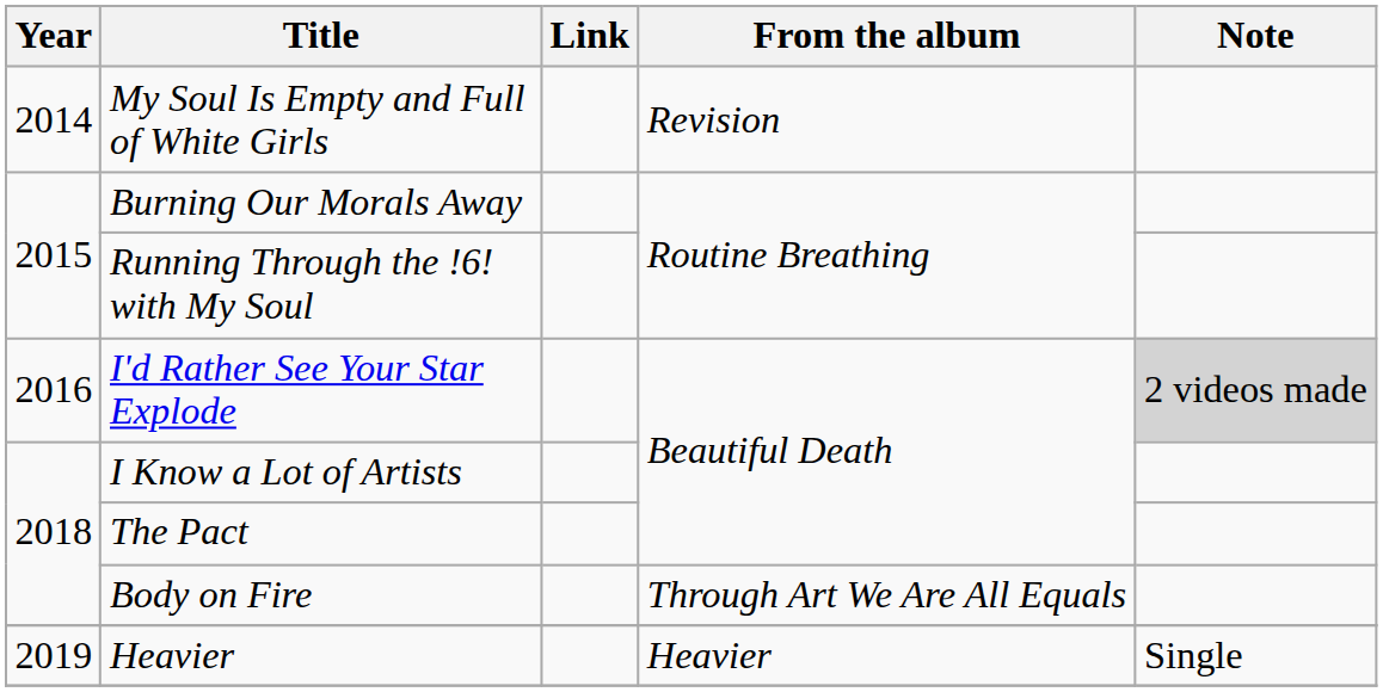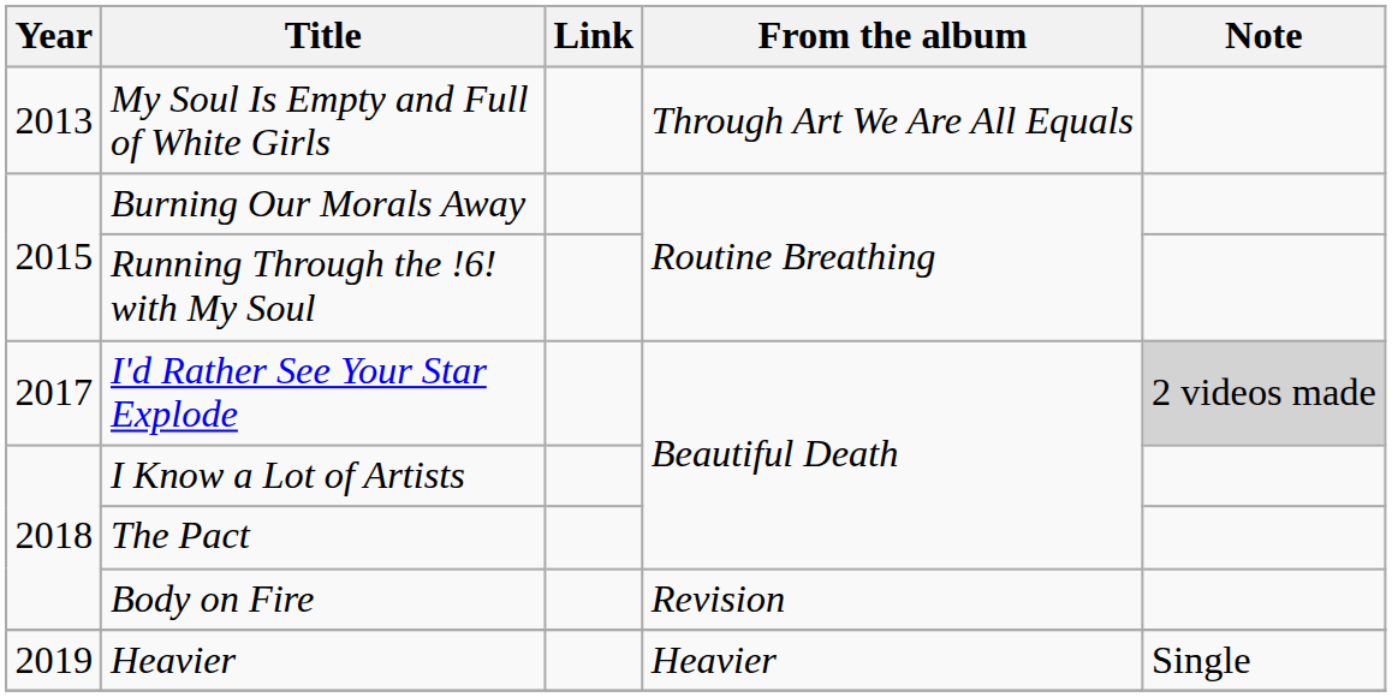My Soul Is Empty and Full of White Girls | Year: 2014 -> 2013
My Soul Is Empty and Full of White Girls | From the album: Revision -> Through Art We Are All Equals
I'd Rather See Your Star Explode | Year: 2016 -> 2017
Body on Fire | From the album: Through Art We Are All Equals -> Revision
